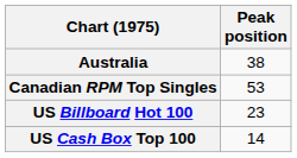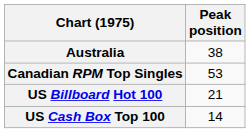US Billboard Hot 100 | Peak position: 23 -> 21
